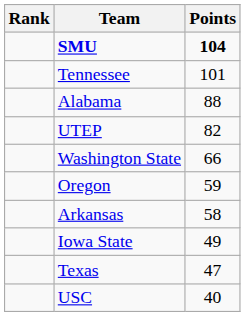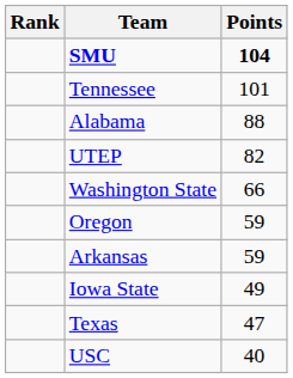Arkansas | Points: 58 -> 59
